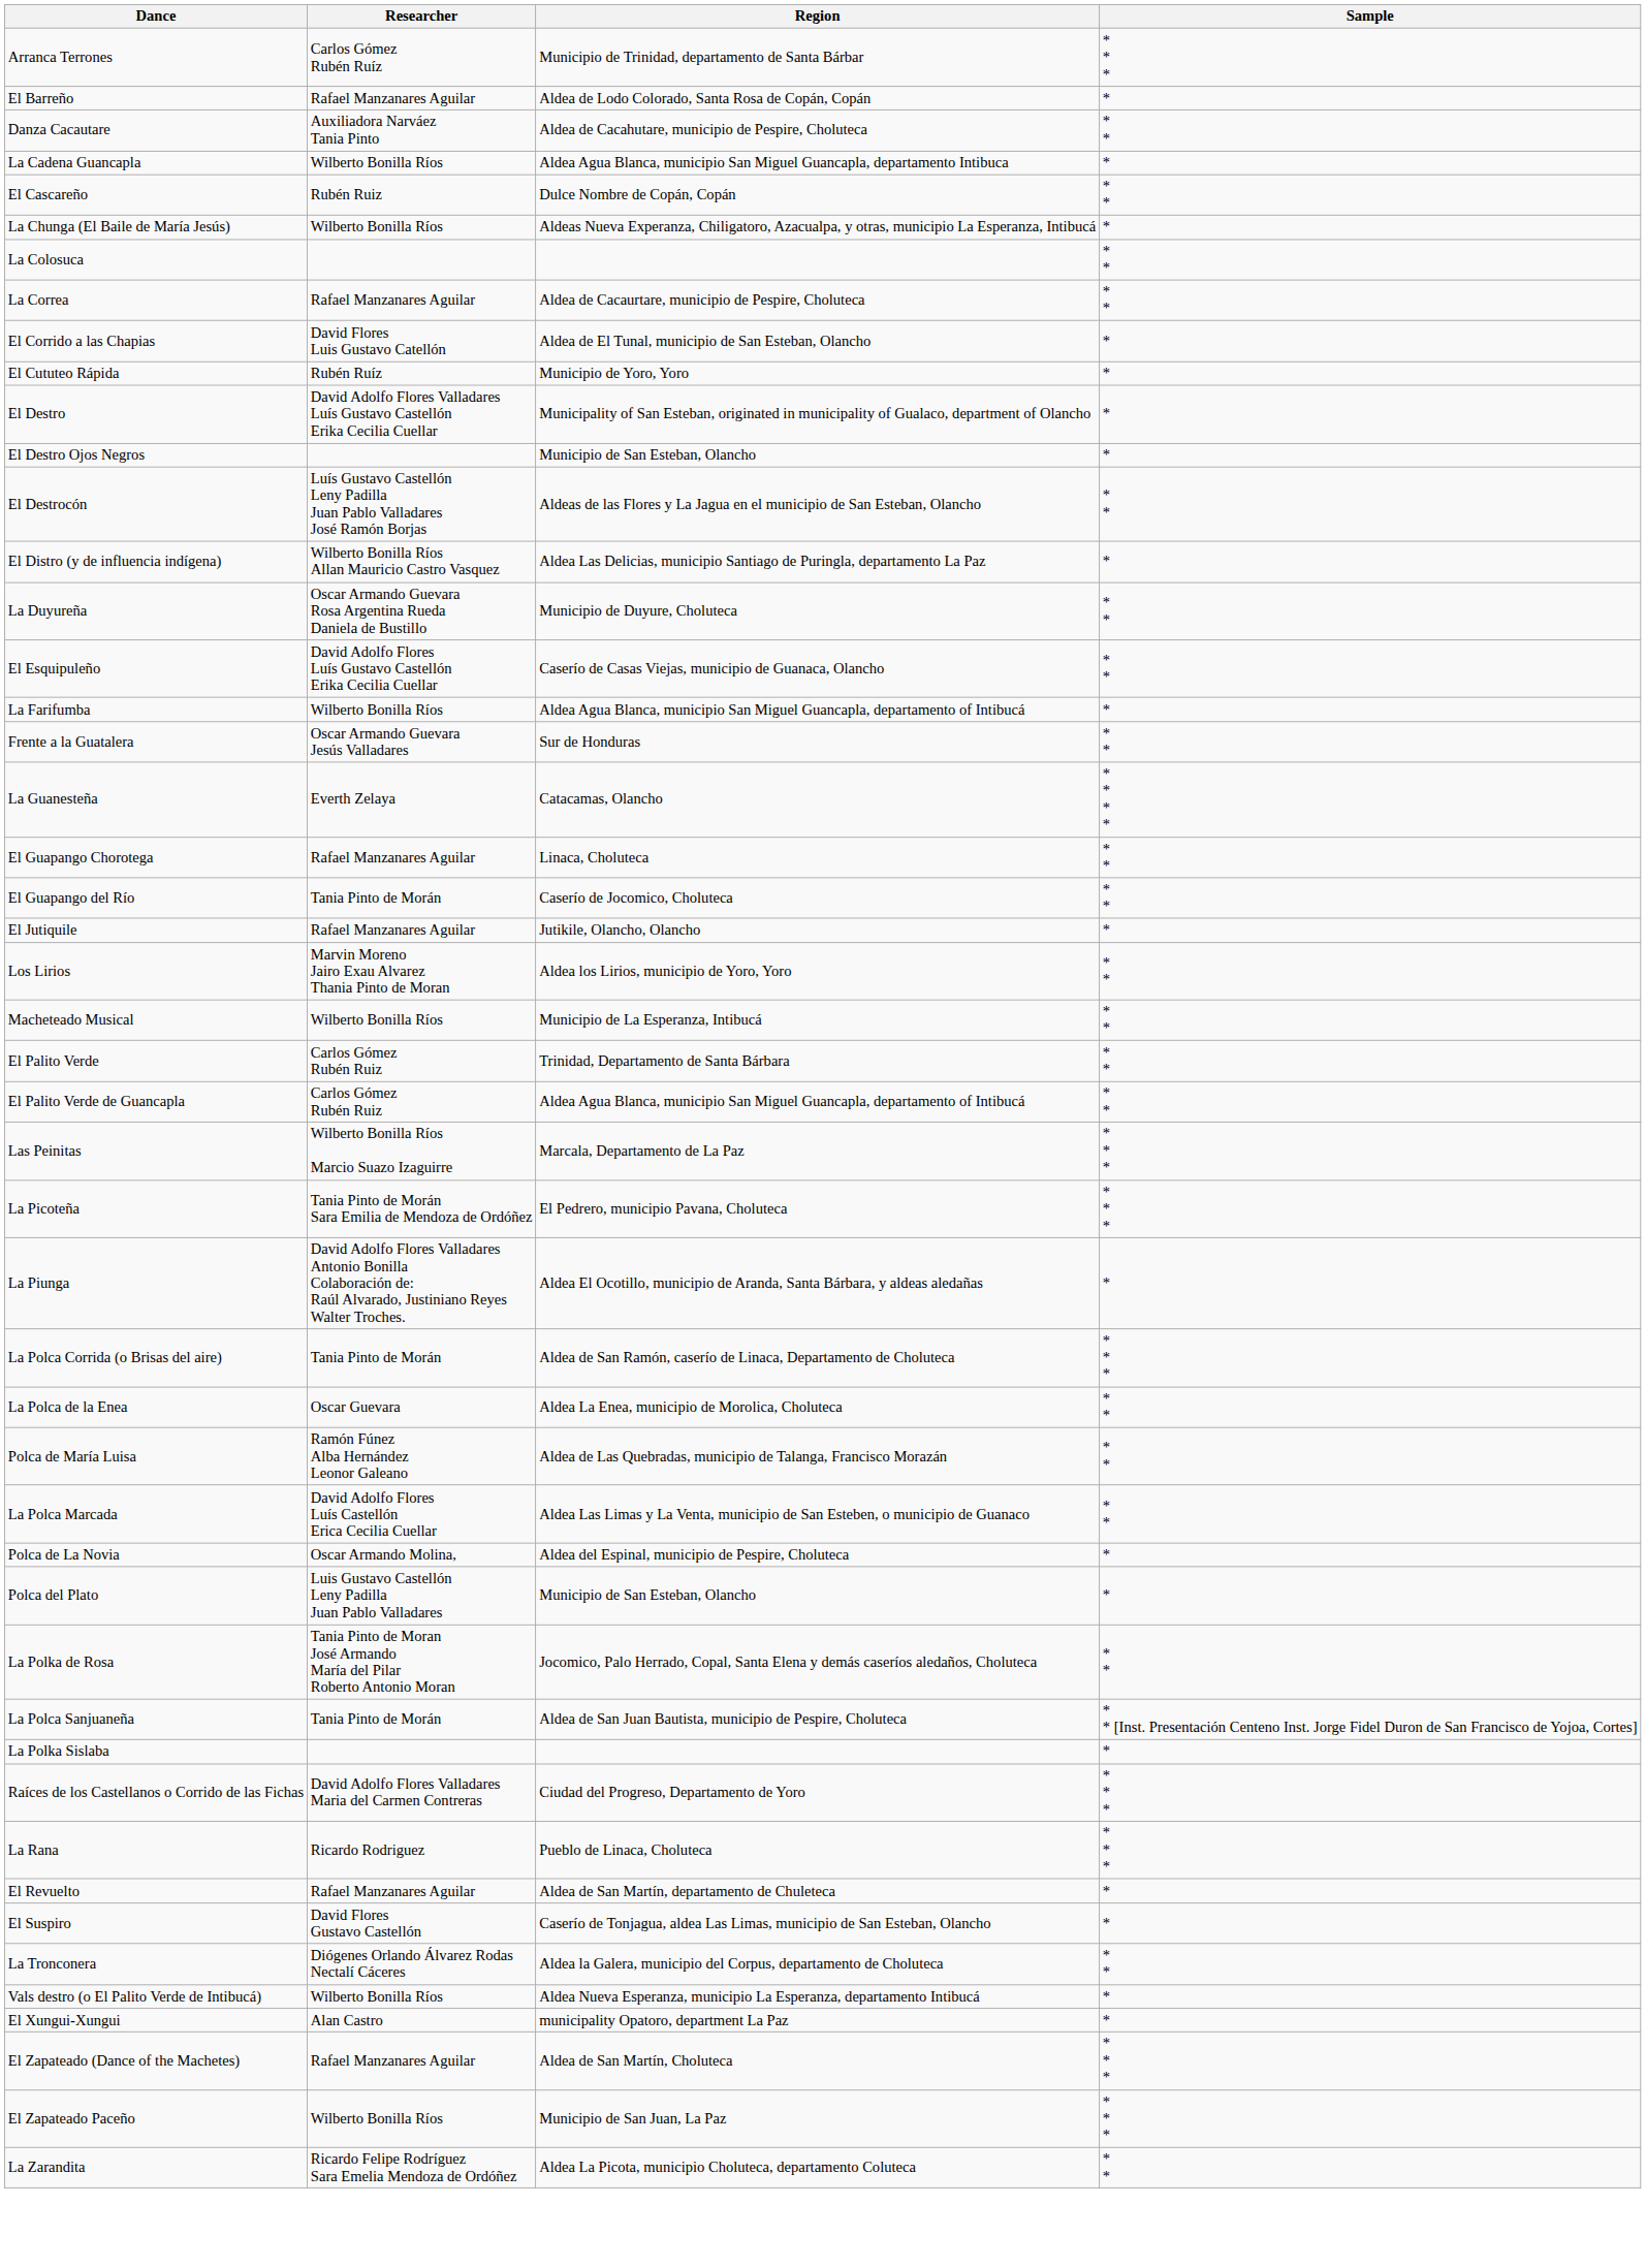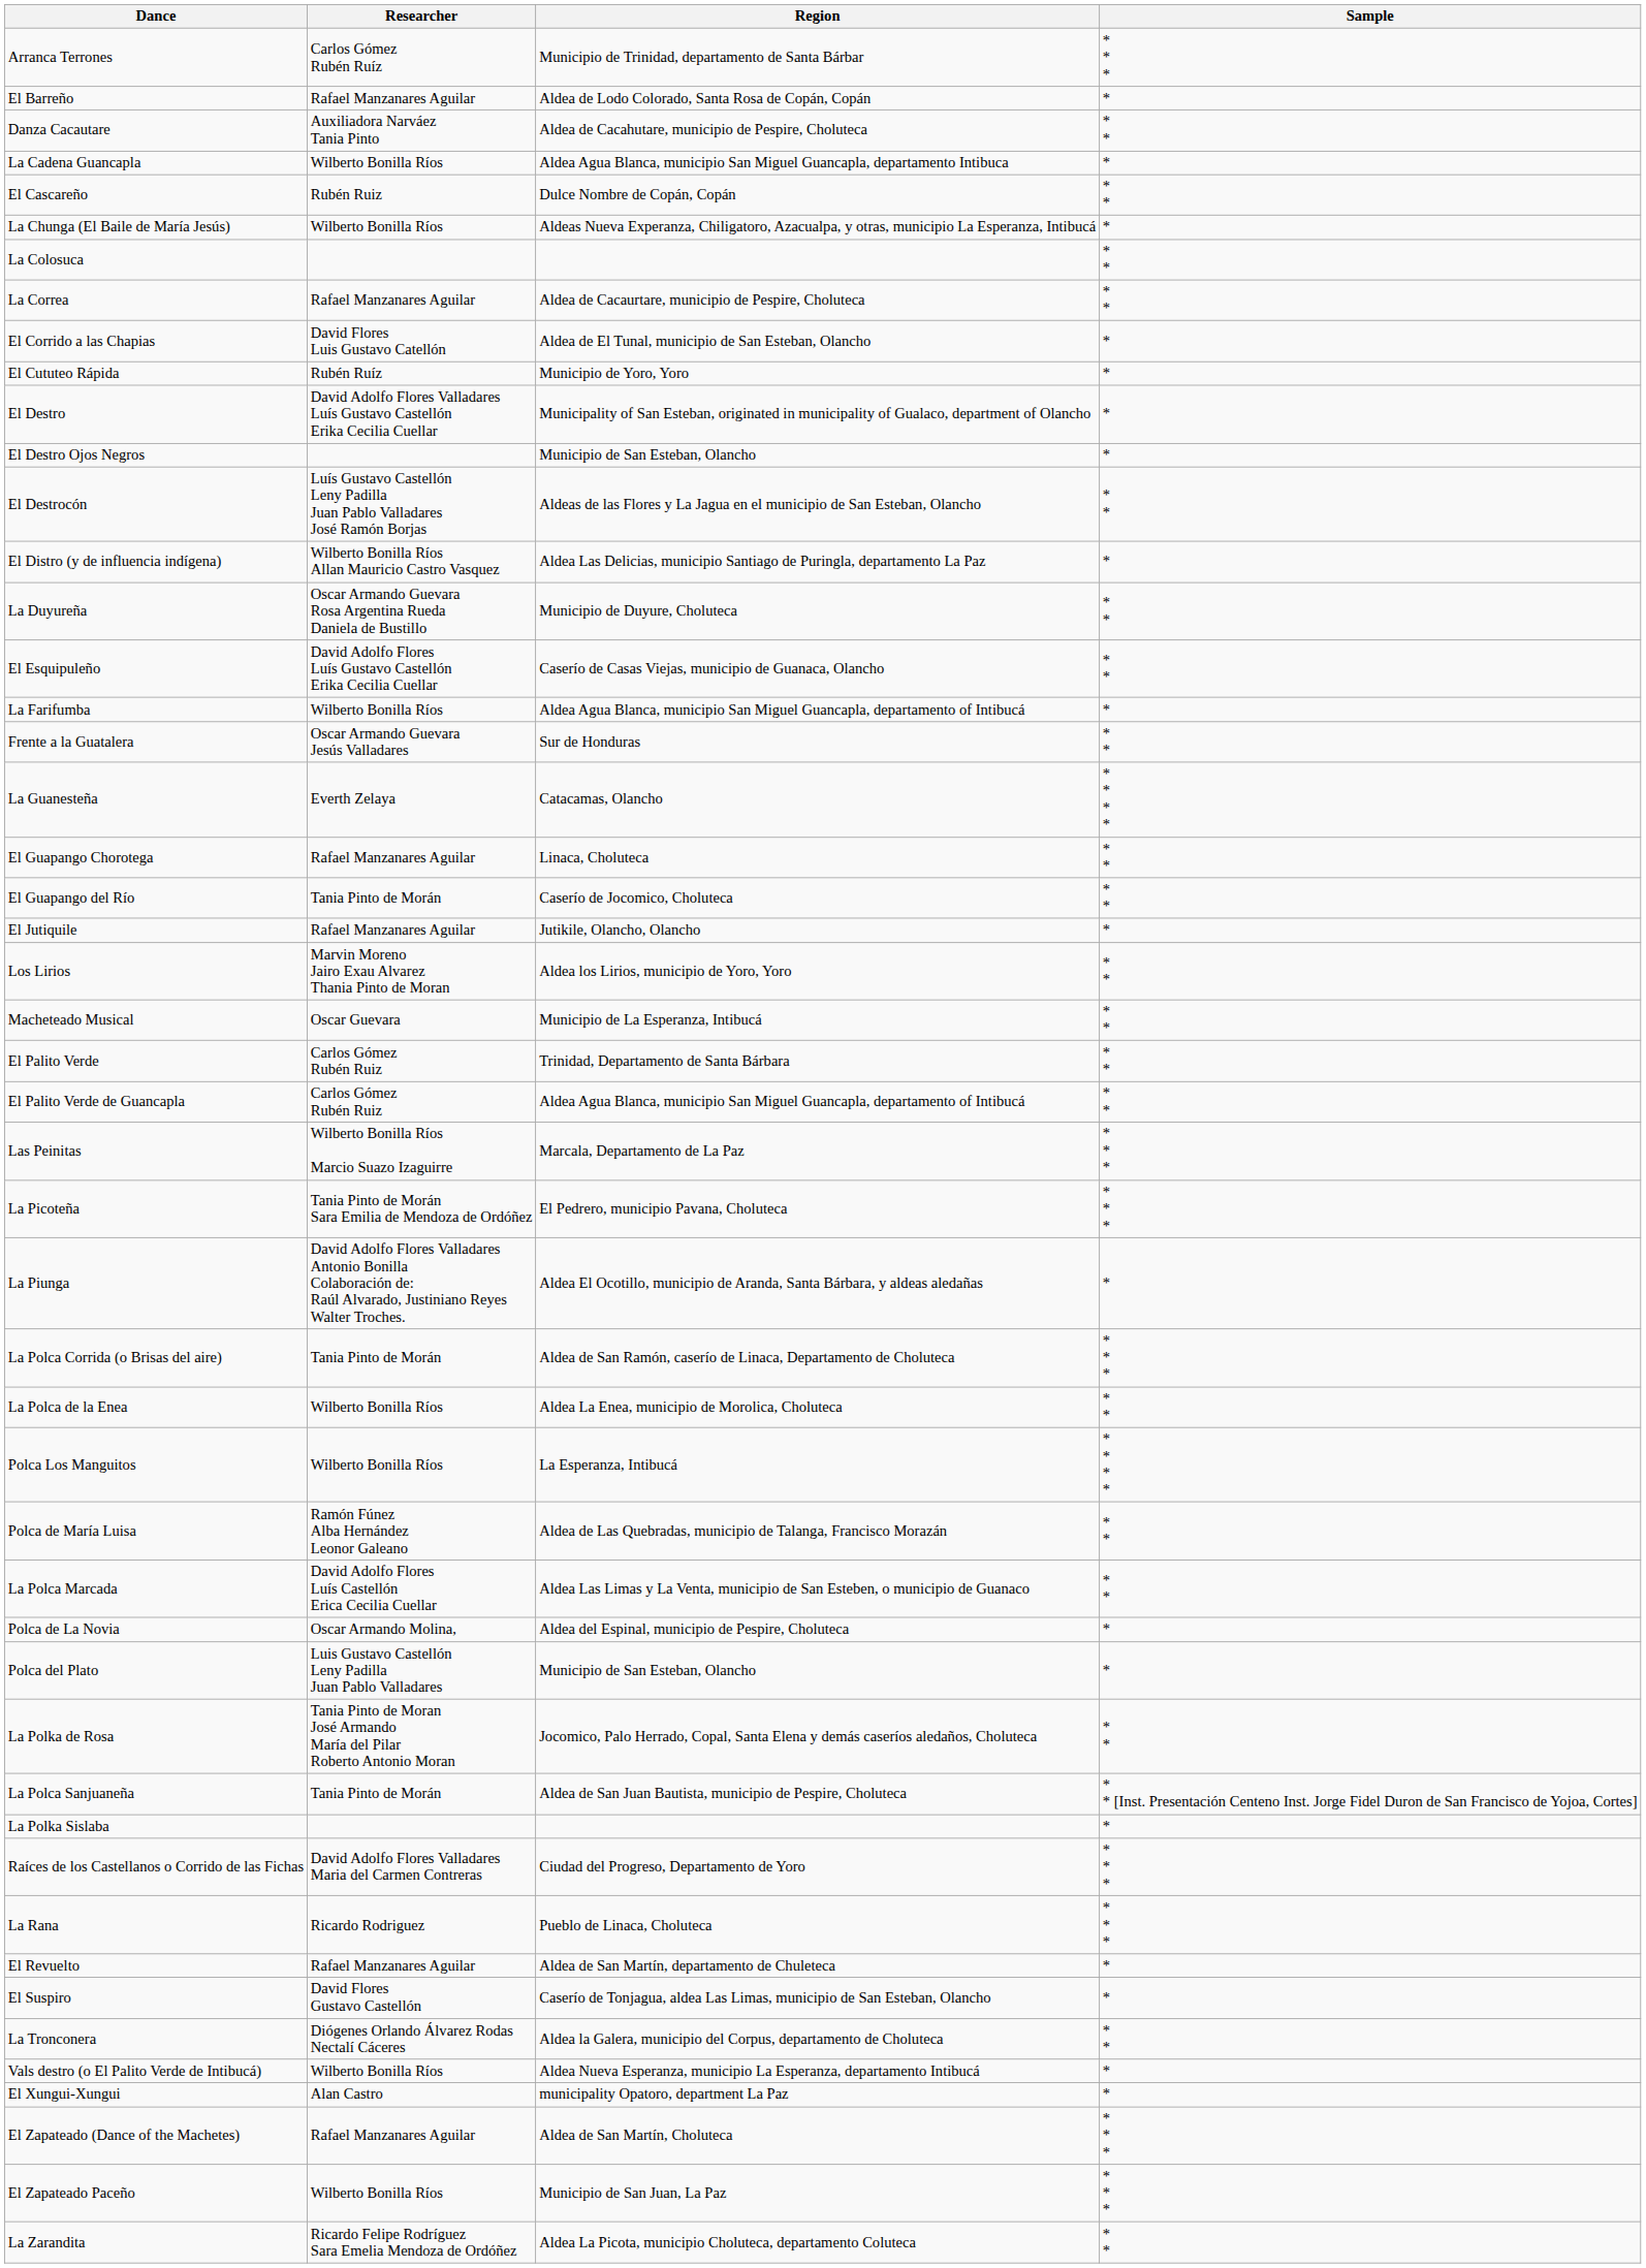Macheteado Musical | Researcher: Wilberto Bonilla Ríos -> Oscar Guevara
La Polca de la Enea | Researcher: Oscar Guevara -> Wilberto Bonilla Ríos
+ row: Polca Los Manguitos | Wilberto Bonilla Ríos | La Esperanza, Intibucá | * * * *
